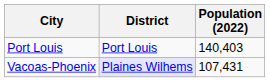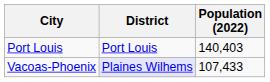Vacoas-Phoenix | Population (2022): 107,431 -> 107,433
